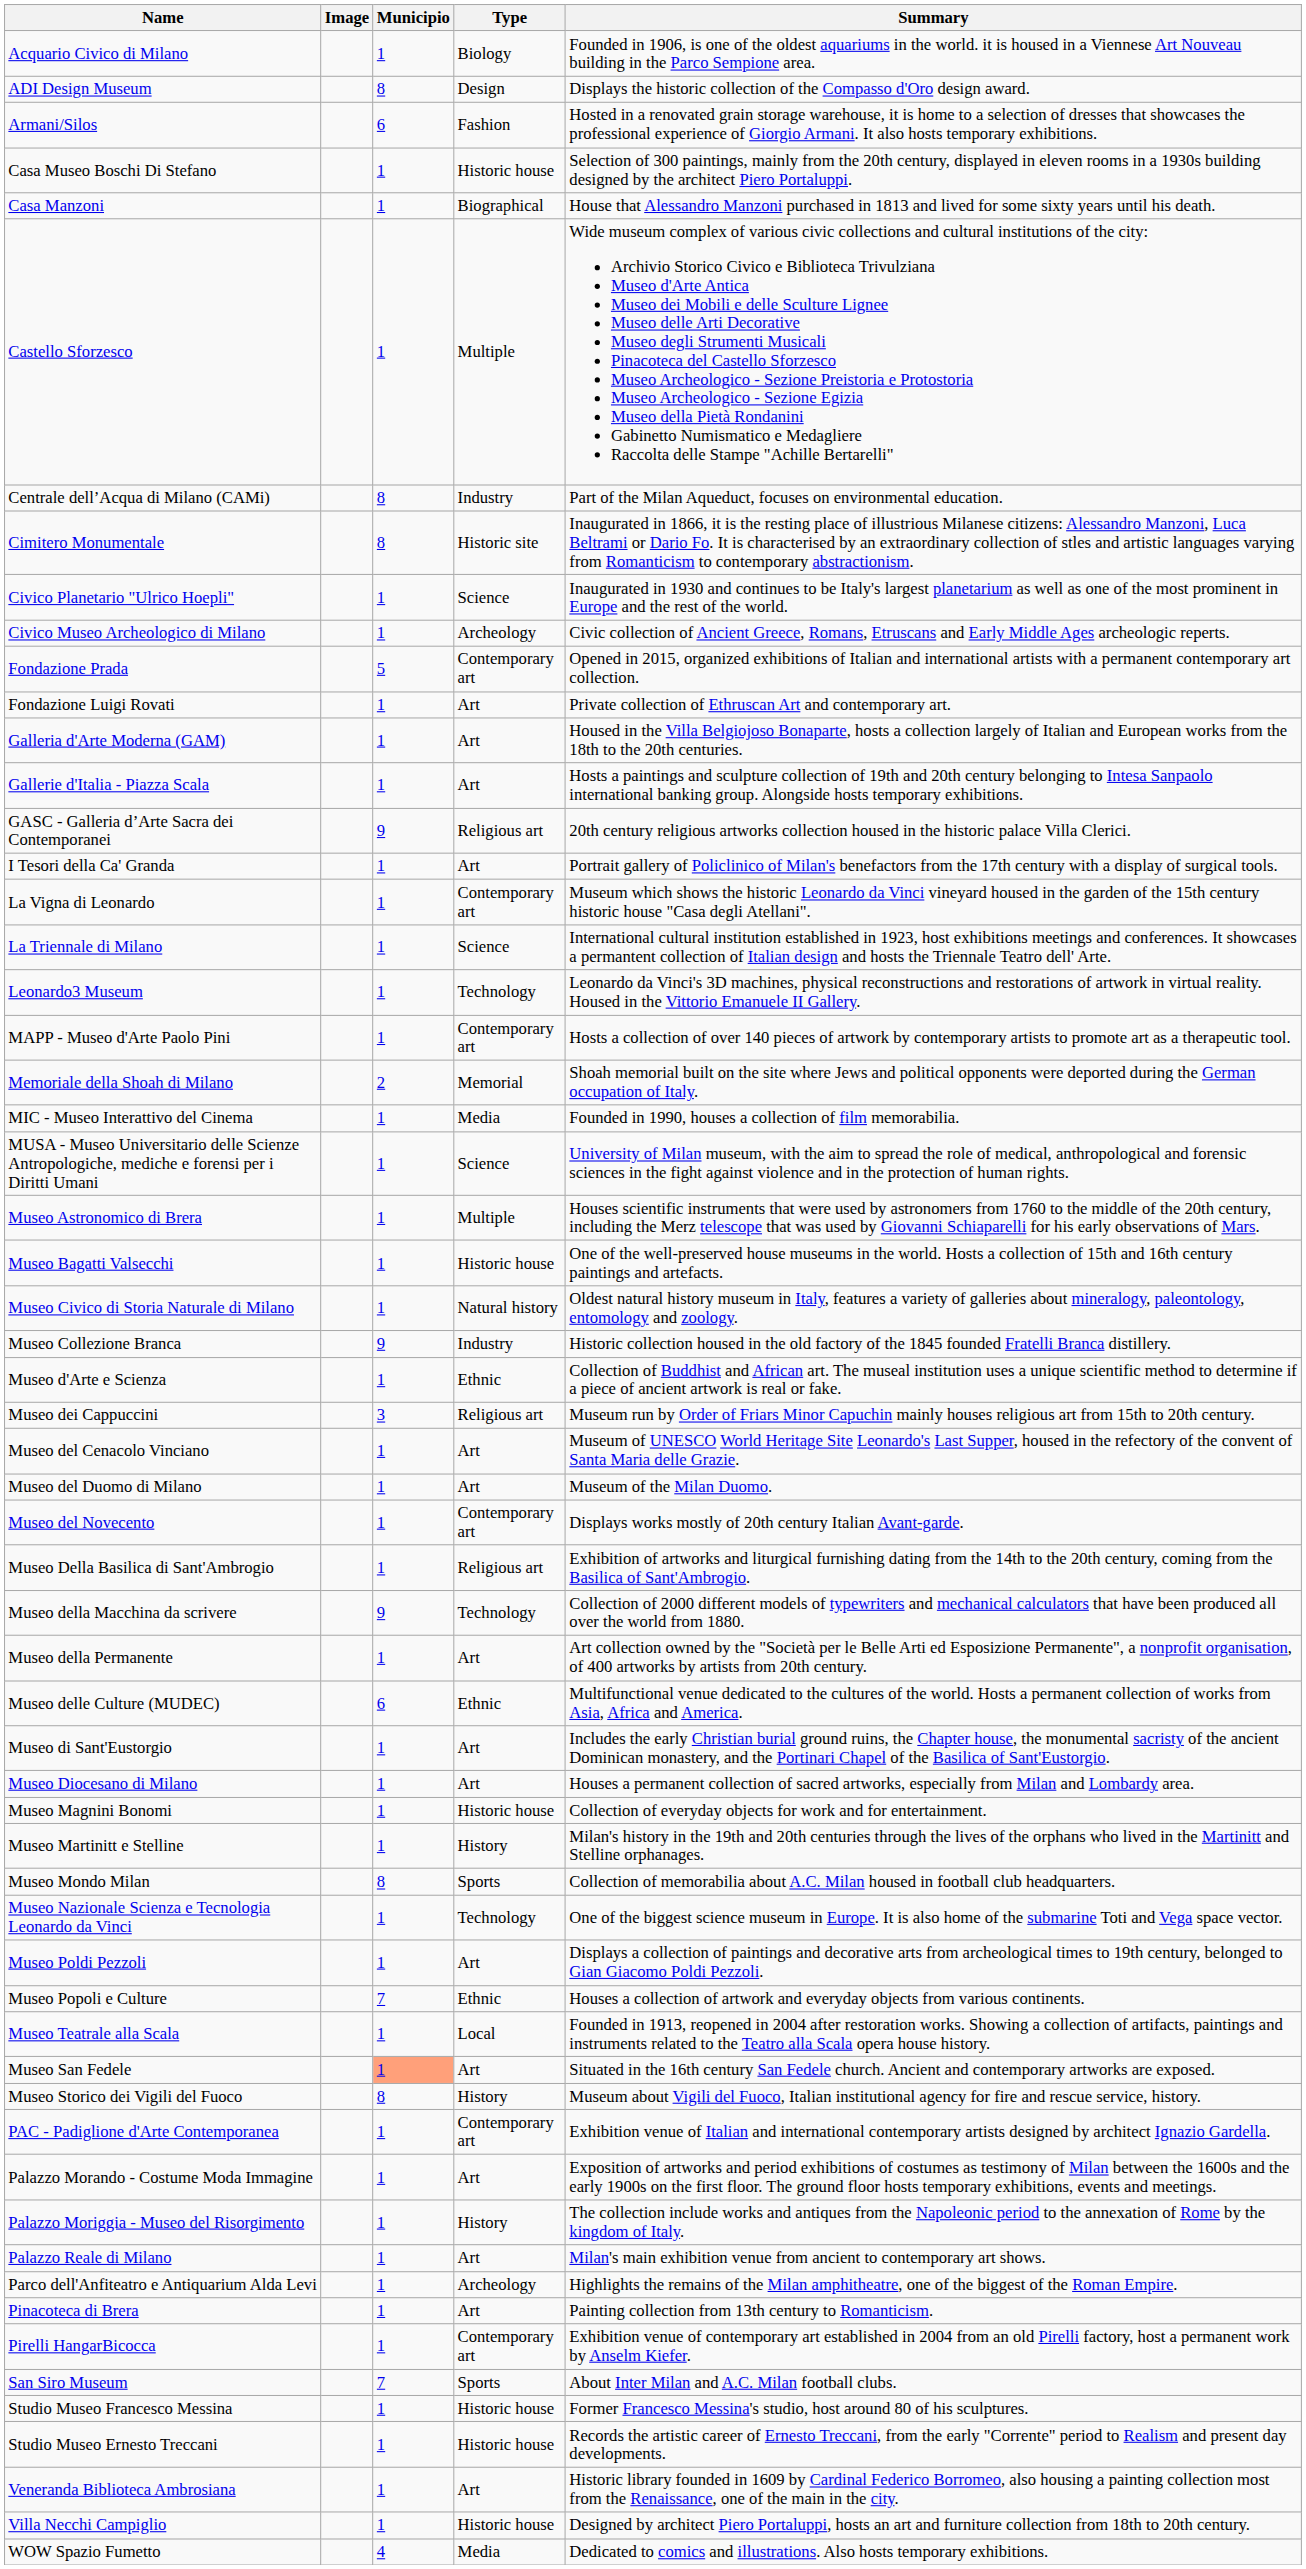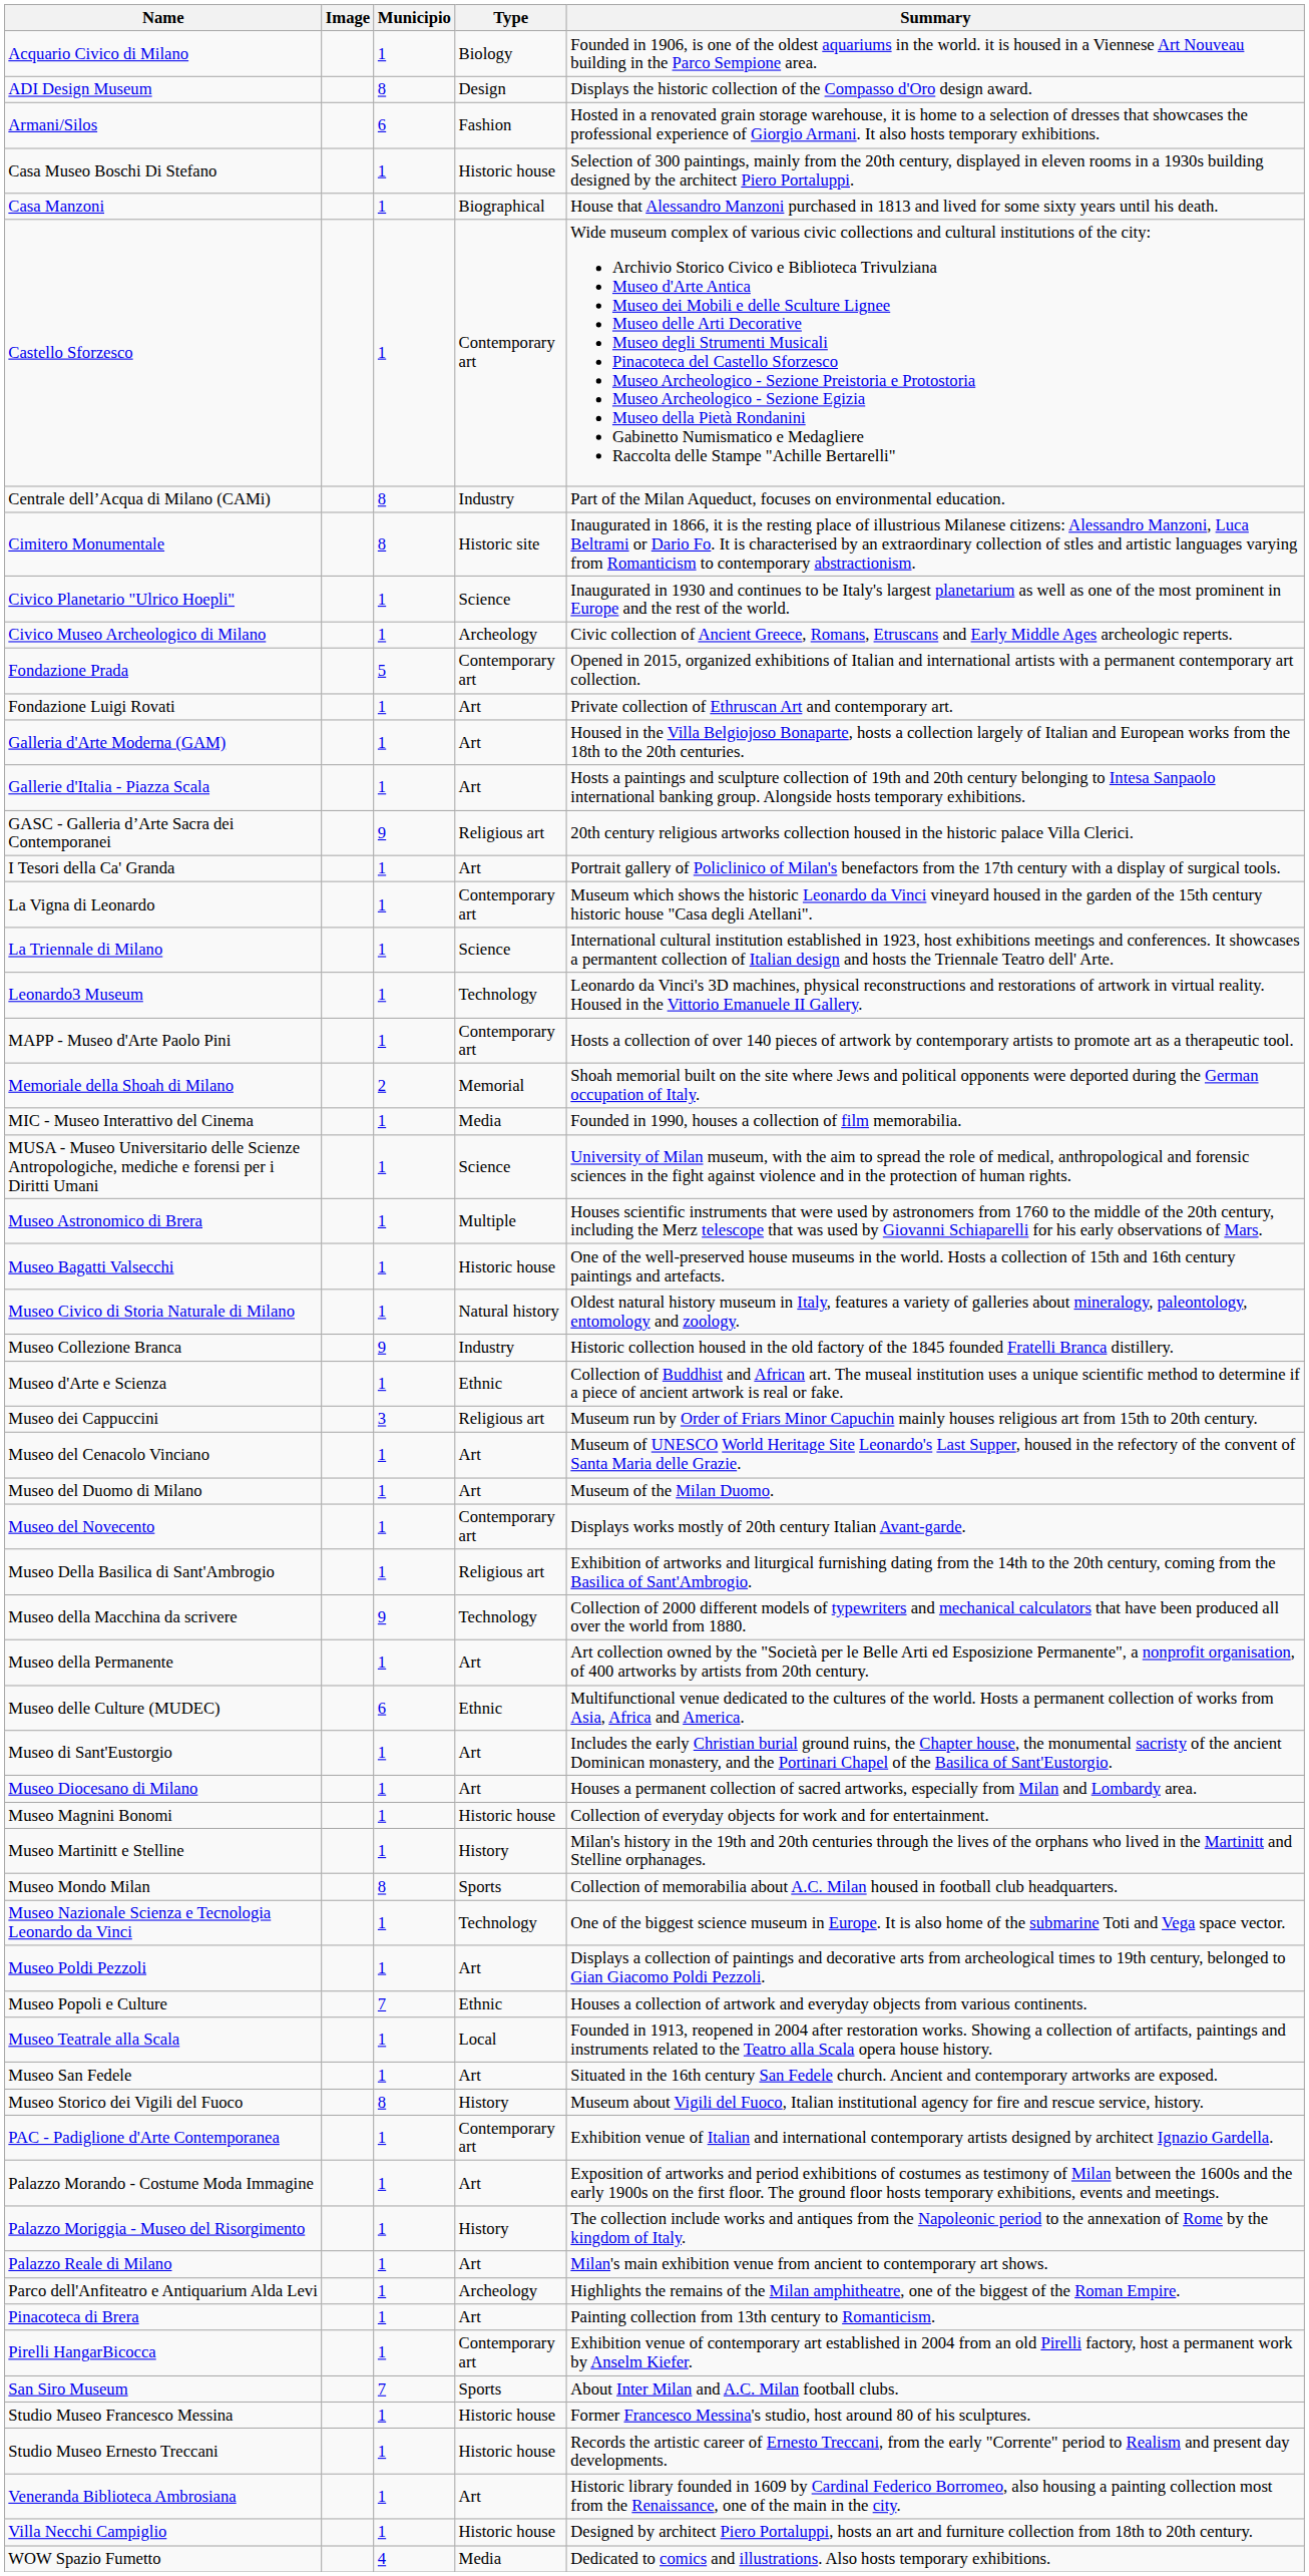Castello Sforzesco | Type: Multiple -> Contemporary art
Museo San Fedele | Municipio: lightsalmon background -> no background
